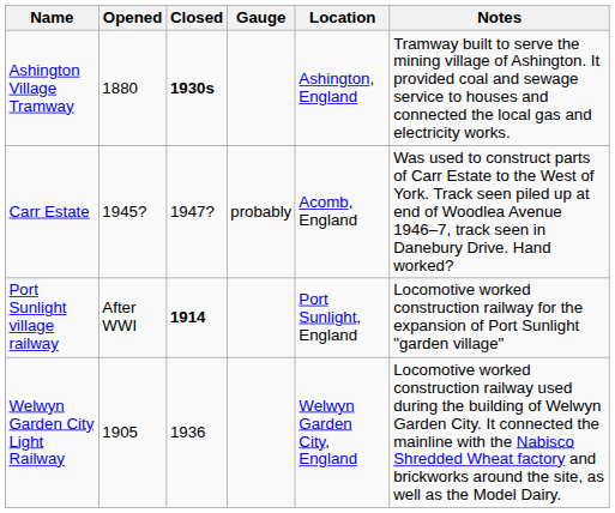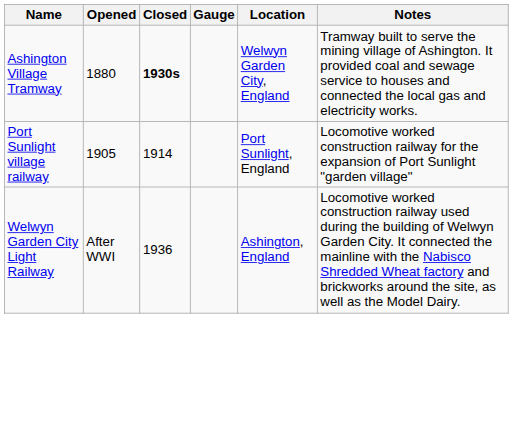Ashington Village Tramway | Location: Ashington, England -> Welwyn Garden City, England
- row: Carr Estate | 1945? | 1947? | probably | Acomb, England | Was used to construct parts of Carr Estate to the West of York. Track seen piled up at end of Woodlea Avenue 1946–7, track seen in Danebury Drive. Hand worked?
Port Sunlight village railway | Opened: After WWI -> 1905
Port Sunlight village railway | Closed: bold -> normal
Welwyn Garden City Light Railway | Opened: 1905 -> After WWI
Welwyn Garden City Light Railway | Location: Welwyn Garden City, England -> Ashington, England
